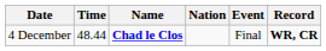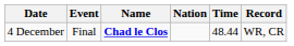columns swapped: Event <-> Time
4 December | Record: bold -> normal
